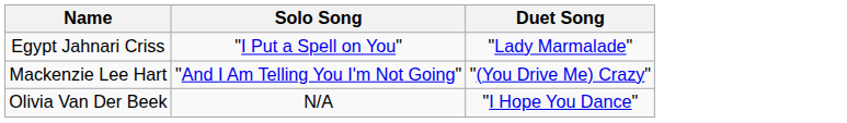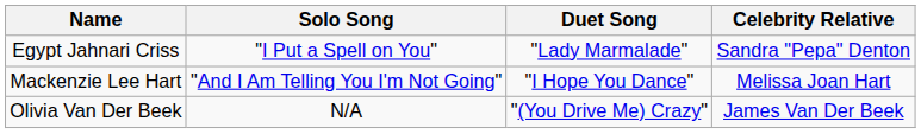+ column: Celebrity Relative | Sandra "Pepa" Denton | Melissa Joan Hart | James Van Der Beek
Mackenzie Lee Hart | Duet Song: "(You Drive Me) Crazy" -> "I Hope You Dance"
Olivia Van Der Beek | Duet Song: "I Hope You Dance" -> "(You Drive Me) Crazy"
